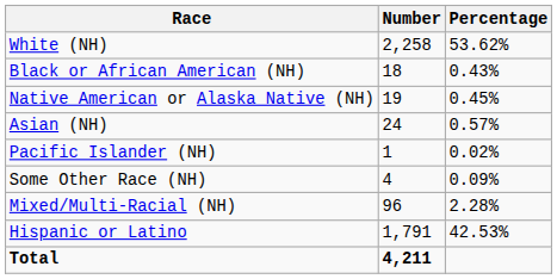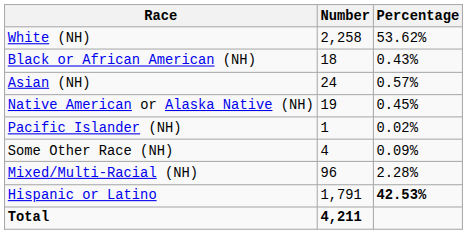rows swapped: Native American or Alaska Native (NH) <-> Asian (NH)
Hispanic or Latino | Percentage: normal -> bold
